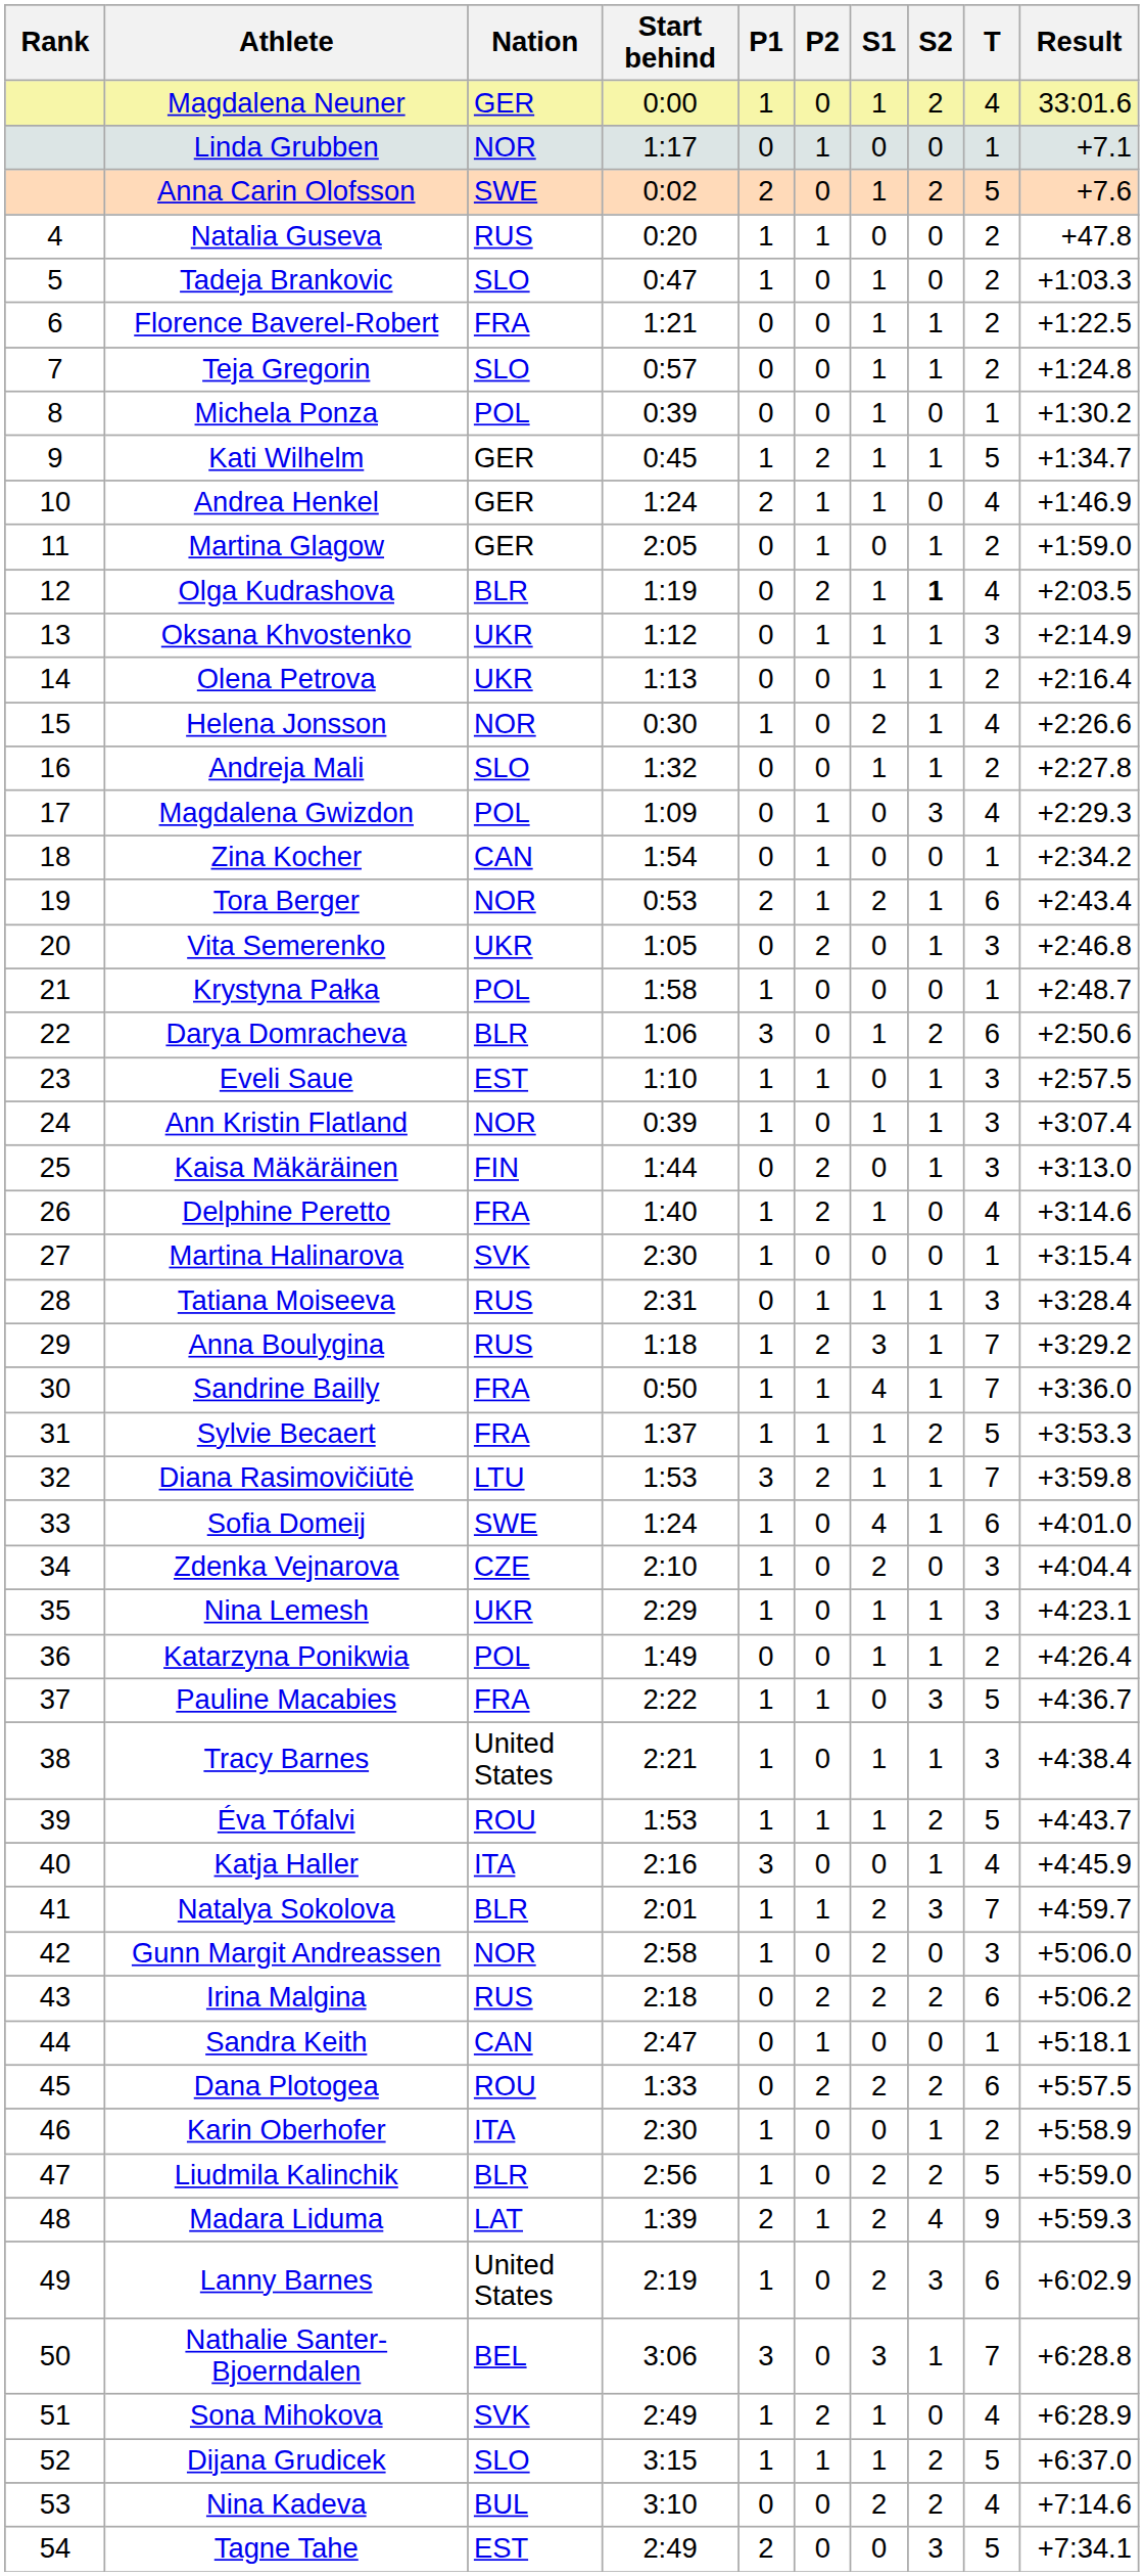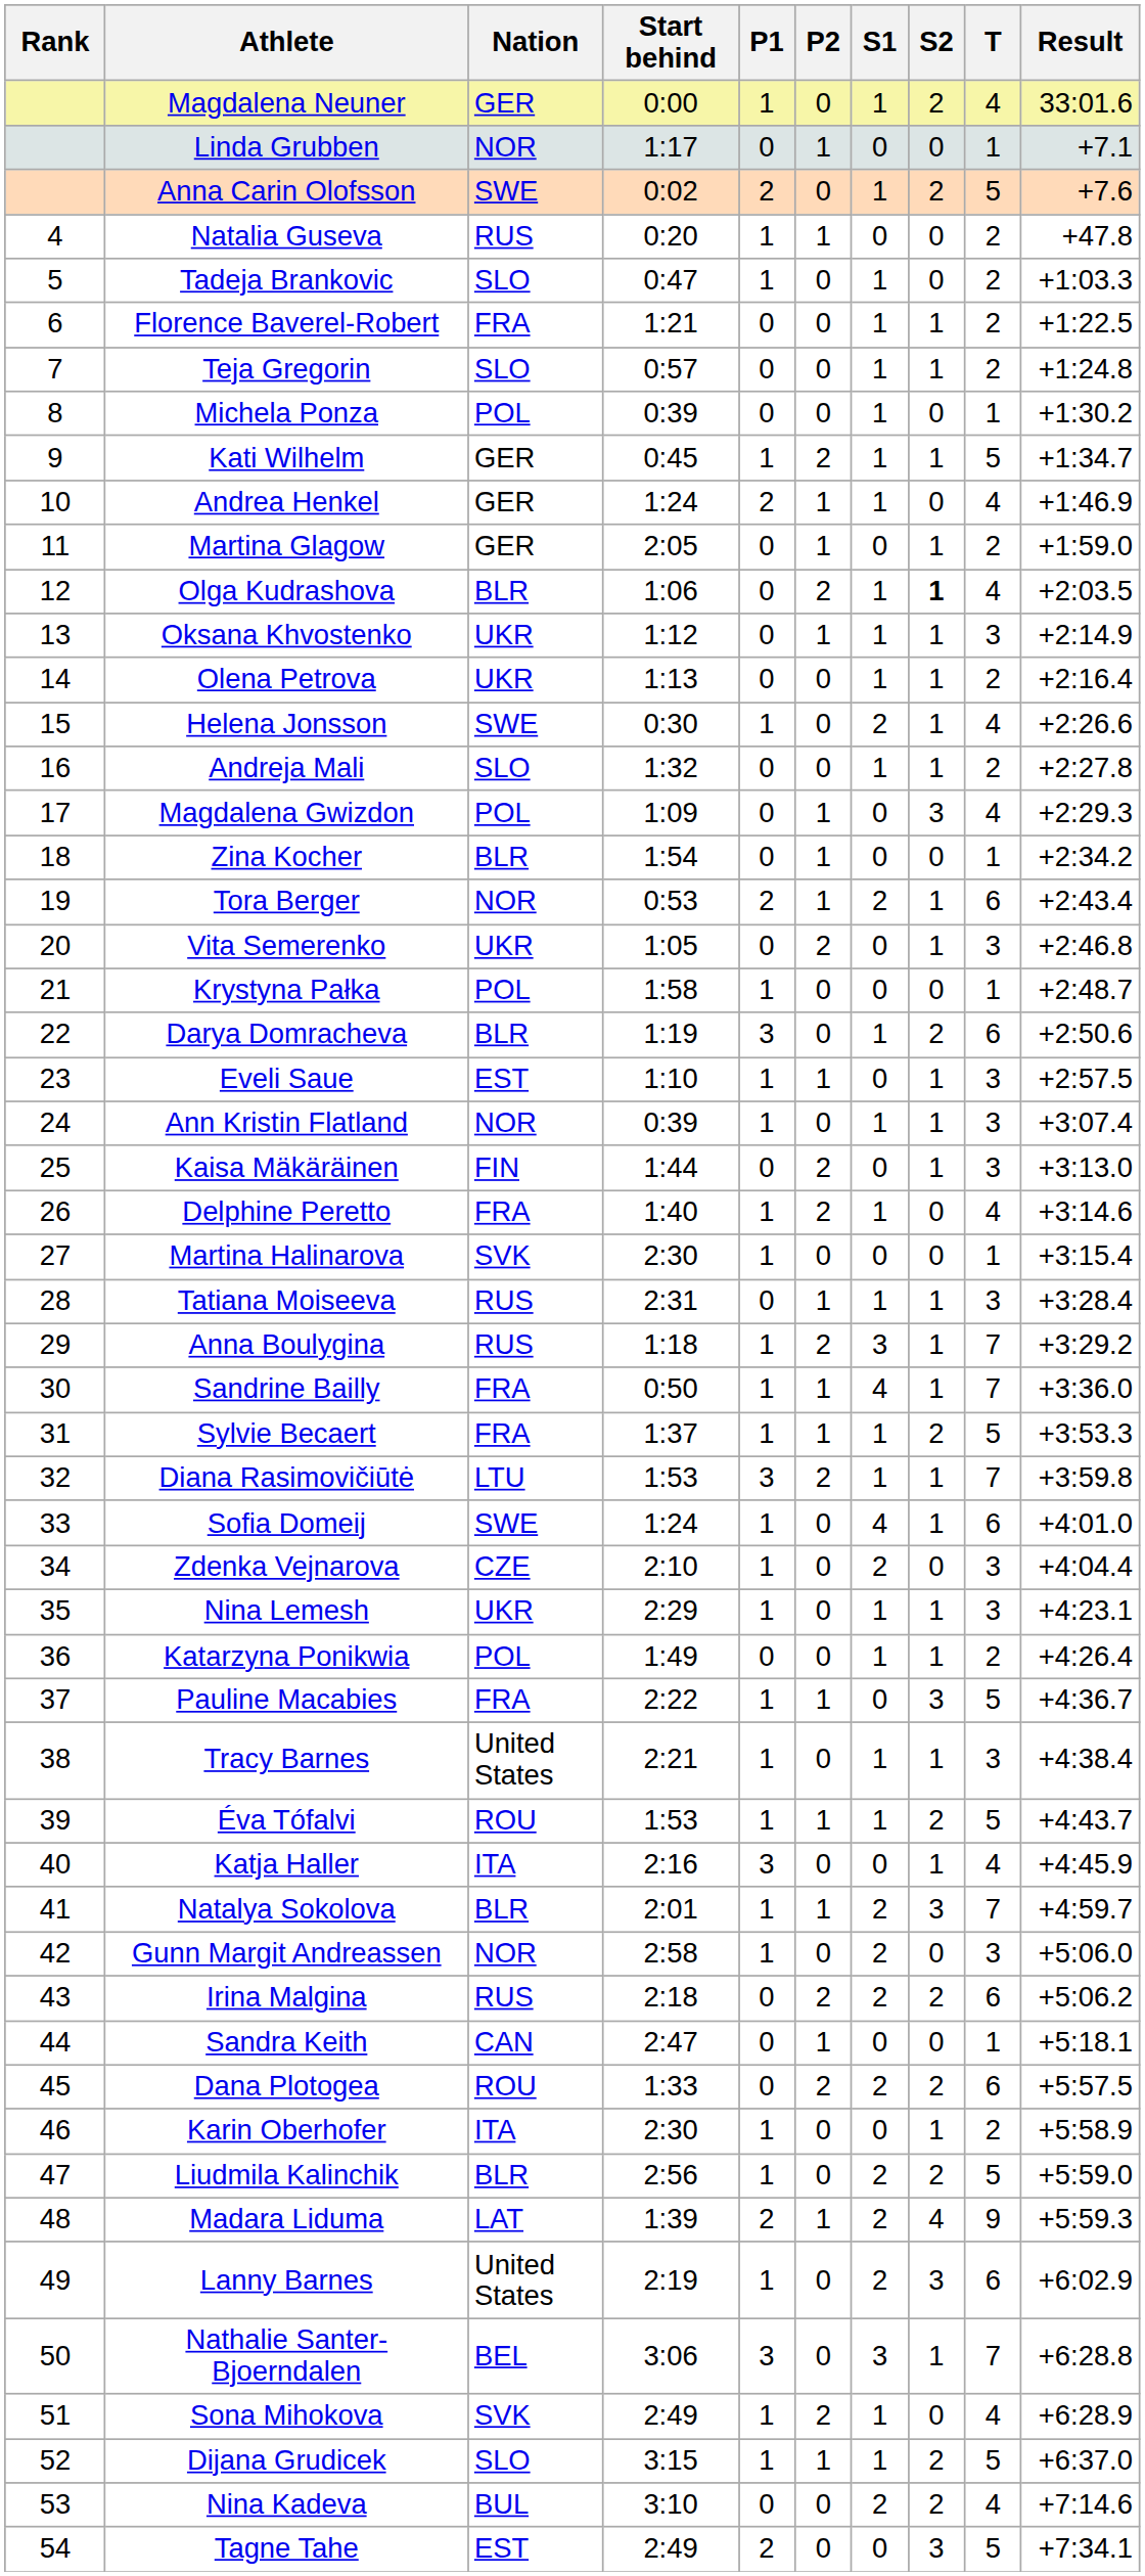Olga Kudrashova | Start behind: 1:19 -> 1:06
Helena Jonsson | Nation: NOR -> SWE
Zina Kocher | Nation: CAN -> BLR
Darya Domracheva | Start behind: 1:06 -> 1:19
